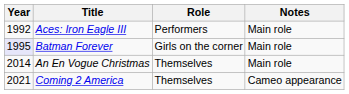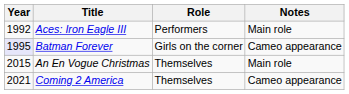Batman Forever | Notes: Main role -> Cameo appearance
An En Vogue Christmas | Year: 2014 -> 2015
